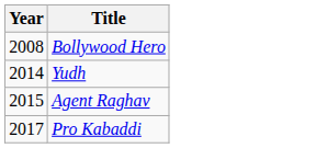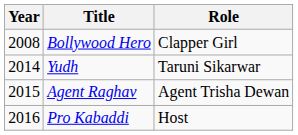+ column: Role | Clapper Girl | Taruni Sikarwar | Agent Trisha Dewan | Host
Pro Kabaddi | Year: 2017 -> 2016
